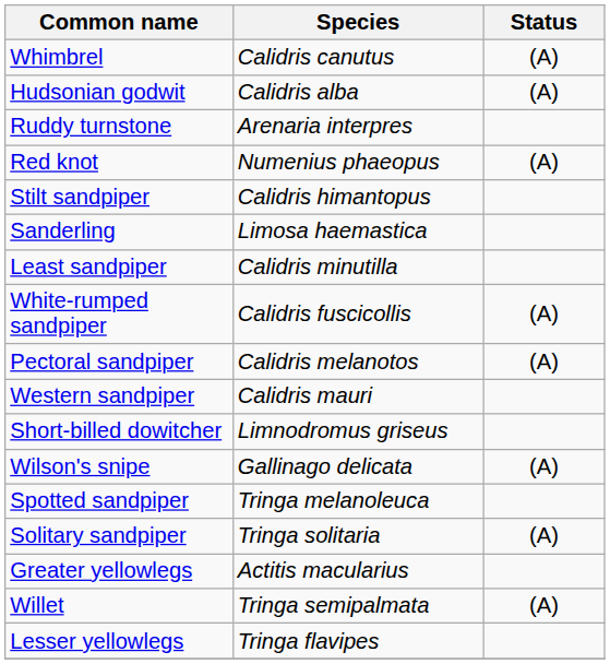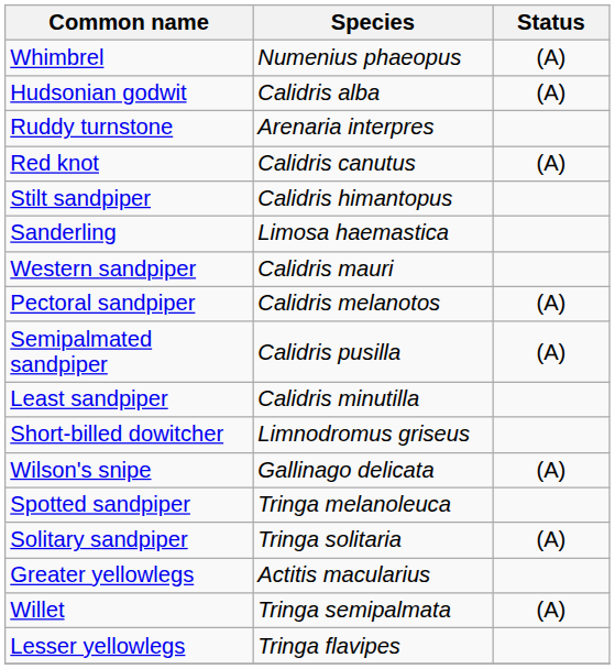Whimbrel | Species: Calidris canutus -> Numenius phaeopus
Red knot | Species: Numenius phaeopus -> Calidris canutus
rows swapped: Least sandpiper <-> Western sandpiper
- row: White-rumped sandpiper | Calidris fuscicollis | (A)
+ row: Semipalmated sandpiper | Calidris pusilla | (A)
